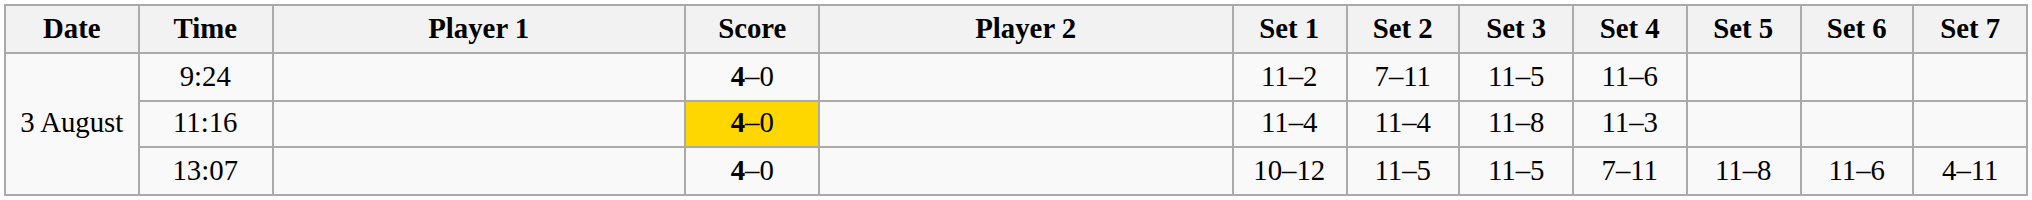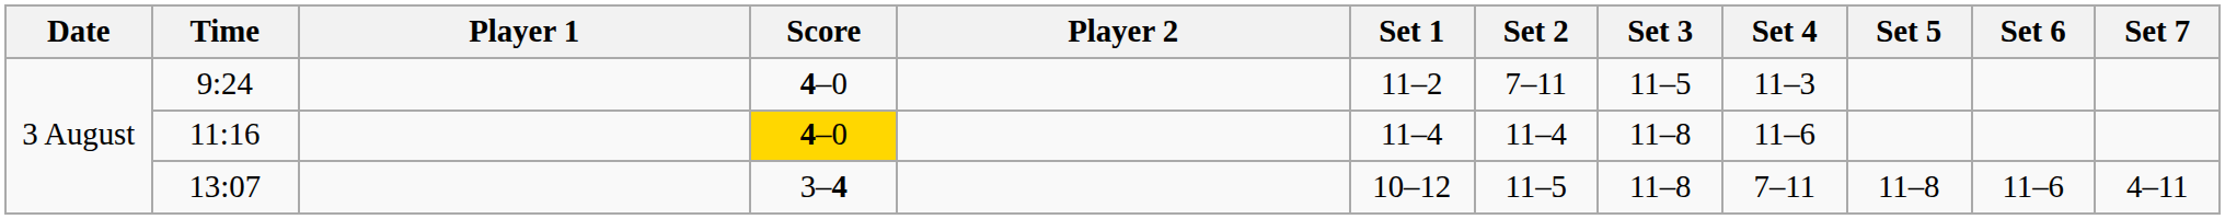9:24 | Set 4: 11–6 -> 11–3
11:16 | Set 4: 11–3 -> 11–6
13:07 | Score: 4–0 -> 3–4
13:07 | Set 3: 11–5 -> 11–8
